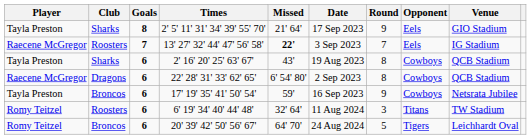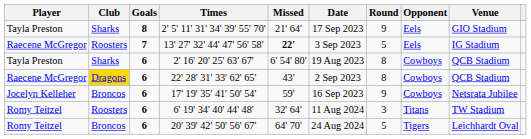13' 27' 32' 44' 47' 56' 58' | Round: 7 -> 5
2' 16' 20' 25' 63' 67' | Missed: 43' -> 6' 54' 80'
22' 28' 31' 33' 62' 65' | Club: no background -> gold background
22' 28' 31' 33' 62' 65' | Missed: 6' 54' 80' -> 43'
17' 19' 35' 41' 50' 54' | Player: Tayla Preston -> Jocelyn Kelleher
